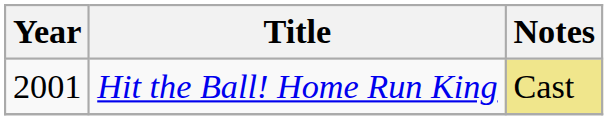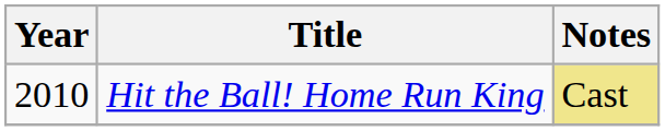Hit the Ball! Home Run King | Year: 2001 -> 2010
